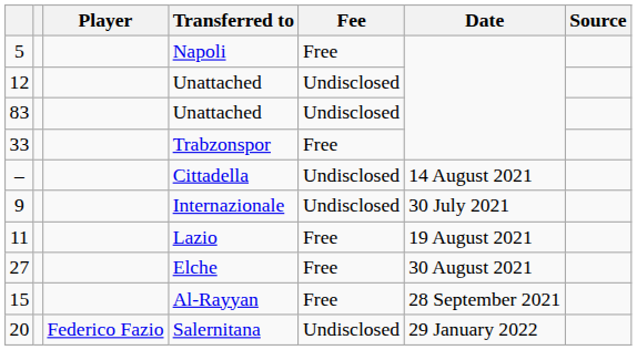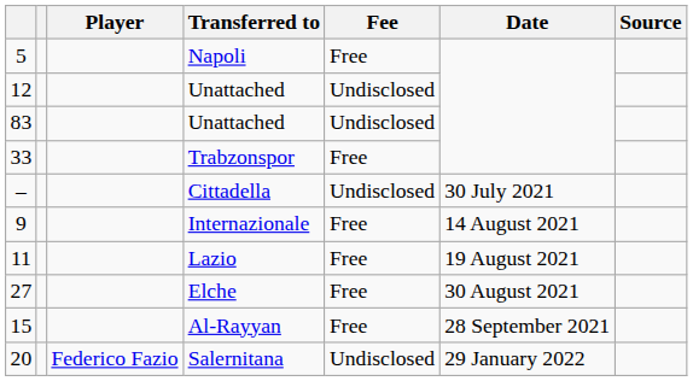Cittadella | Date: 14 August 2021 -> 30 July 2021
Internazionale | Fee: Undisclosed -> Free
Internazionale | Date: 30 July 2021 -> 14 August 2021
